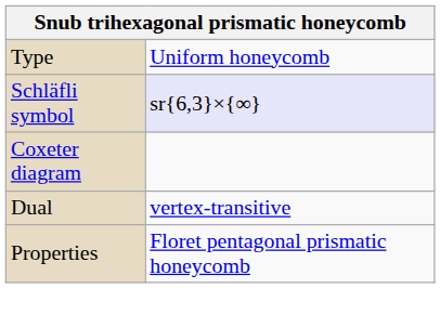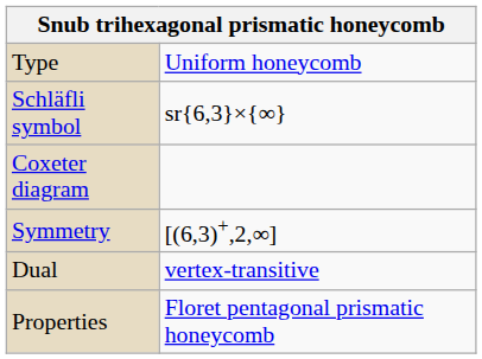Schläfli symbol | column 2: lavender background -> no background
+ row: Symmetry | [(6,3)+,2,∞]
